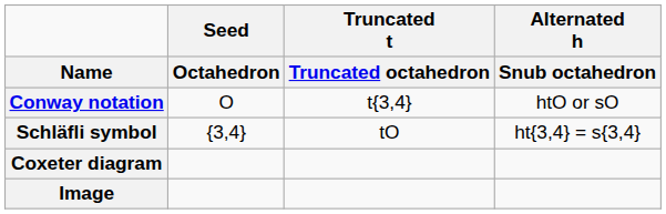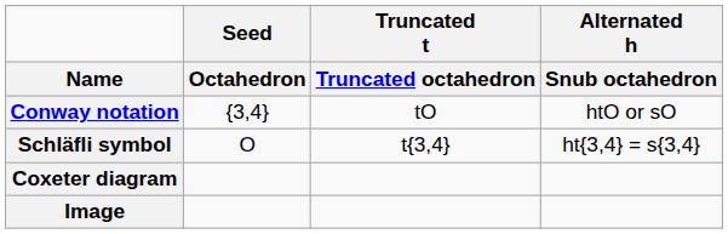Conway notation | Seed / Octahedron: O -> {3,4}
Conway notation | Truncated t / Truncated octahedron: t{3,4} -> tO
Schläfli symbol | Seed / Octahedron: {3,4} -> O
Schläfli symbol | Truncated t / Truncated octahedron: tO -> t{3,4}
